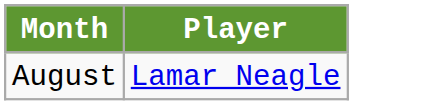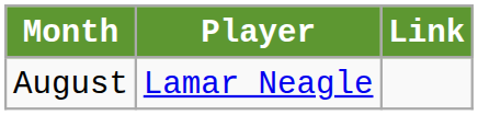+ column: Link
